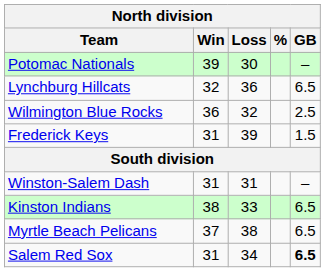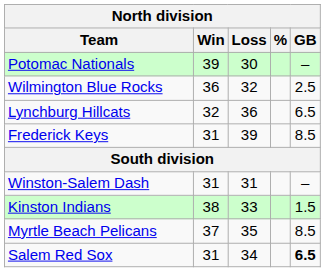rows swapped: Wilmington Blue Rocks <-> Lynchburg Hillcats
Frederick Keys | GB: 1.5 -> 8.5
Kinston Indians | GB: 6.5 -> 1.5
Myrtle Beach Pelicans | Loss: 38 -> 35
Myrtle Beach Pelicans | GB: 6.5 -> 8.5
